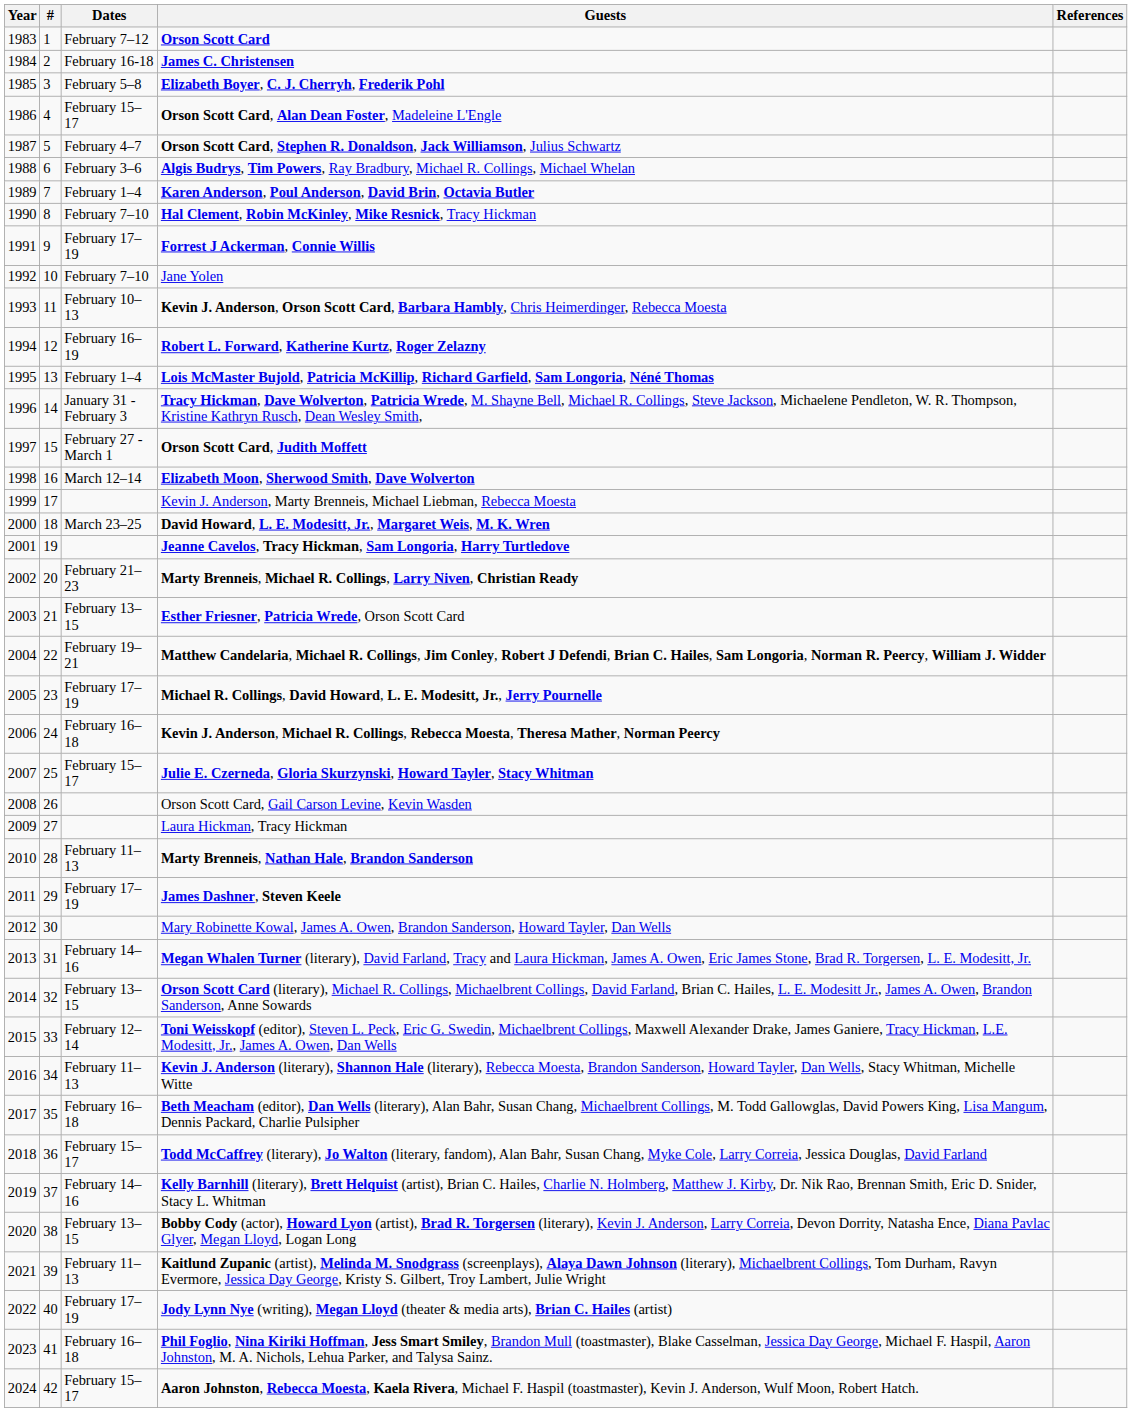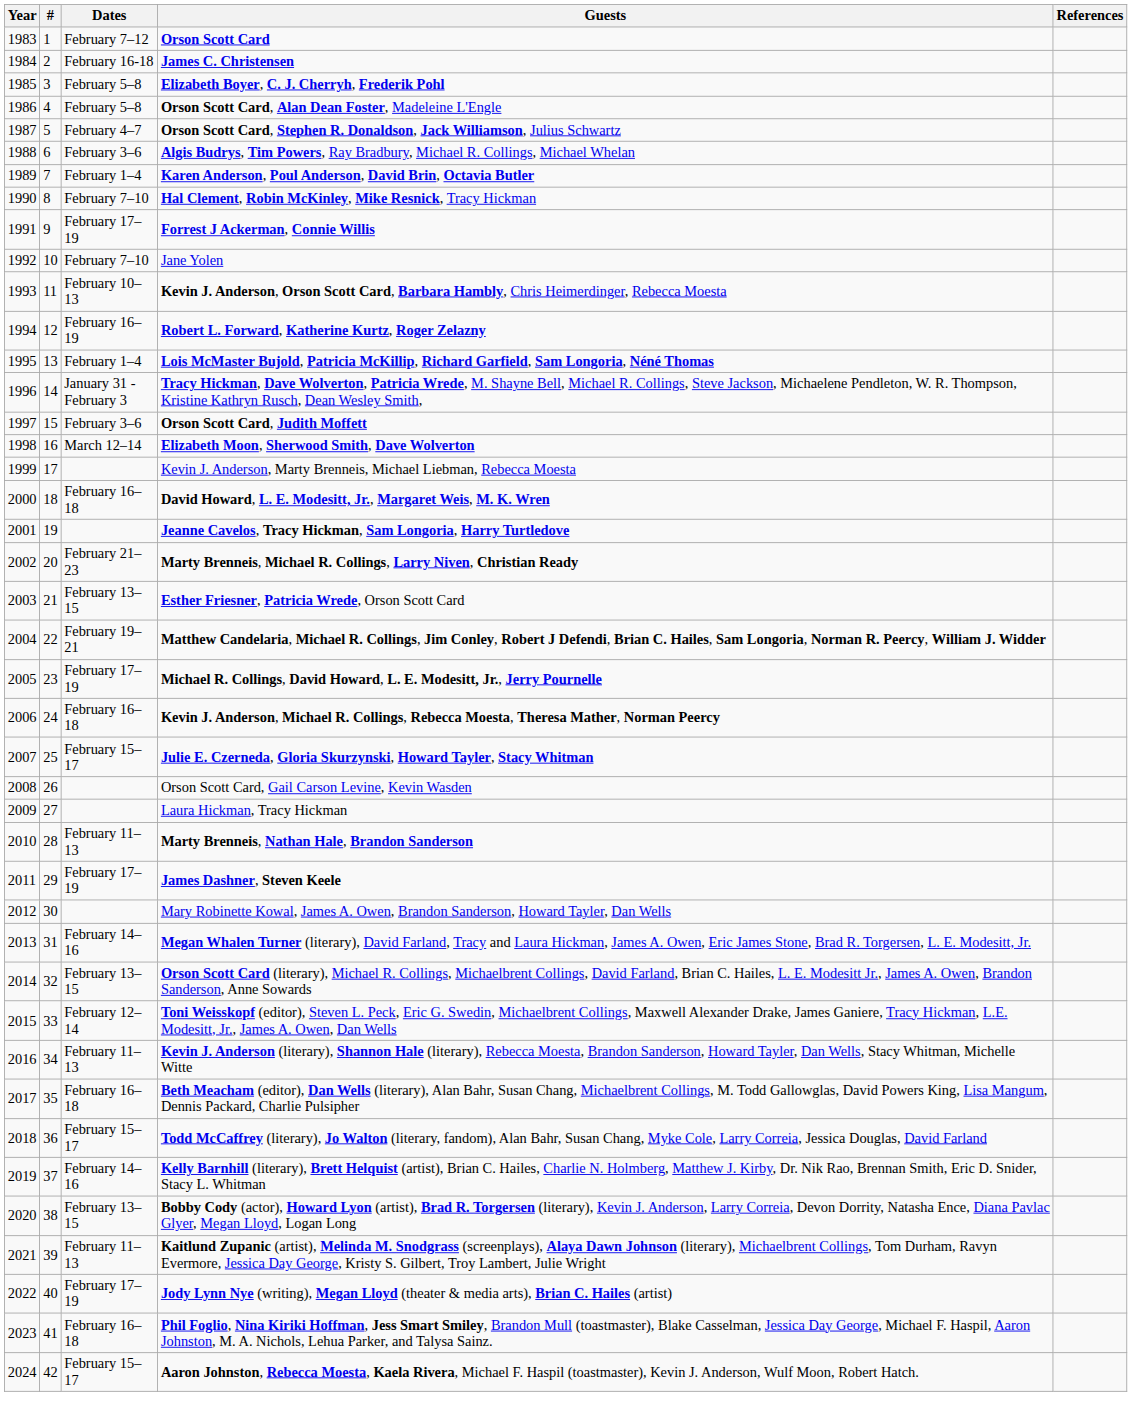Orson Scott Card, Alan Dean Foster, Madeleine L'Engle | Dates: February 15–17 -> February 5–8
Orson Scott Card, Judith Moffett | Dates: February 27 - March 1 -> February 3–6
David Howard, L. E. Modesitt, Jr., Margaret Weis, M. K. Wren | Dates: March 23–25 -> February 16–18
